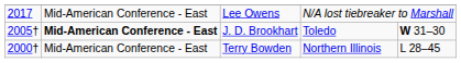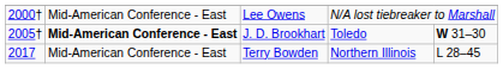Lee Owens | column 1: 2017 -> 2000†
Terry Bowden | column 1: 2000† -> 2017
